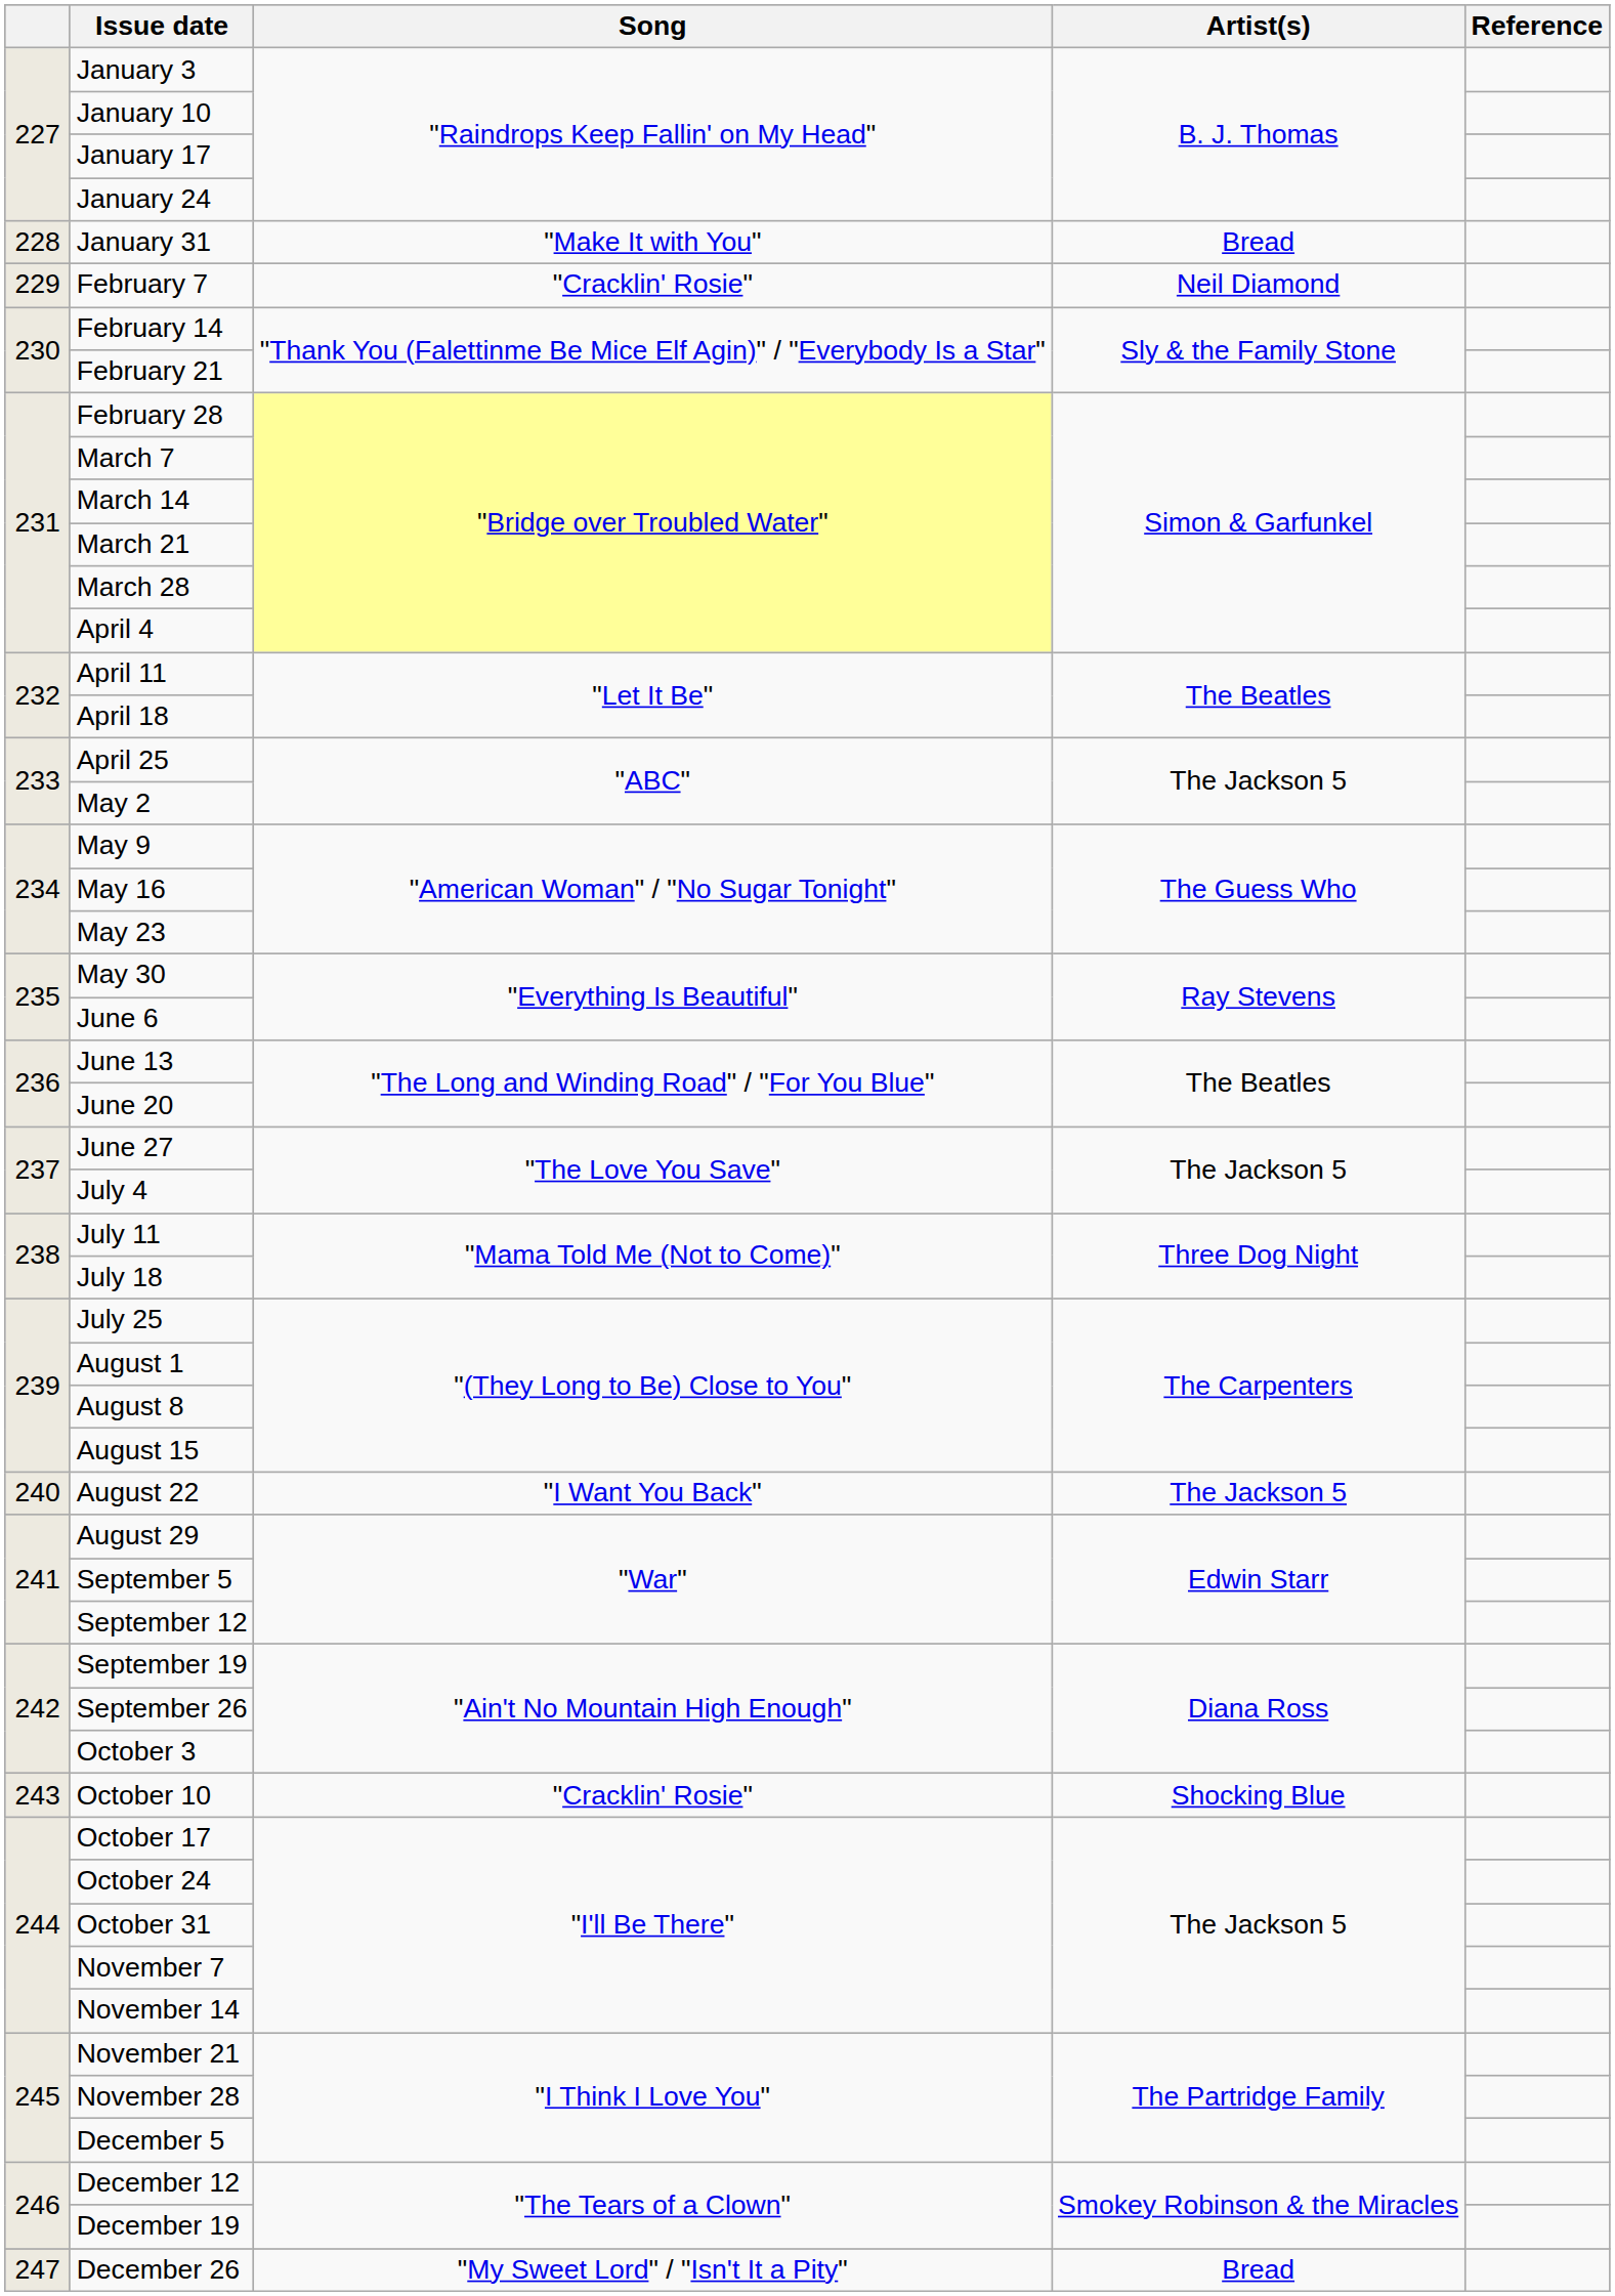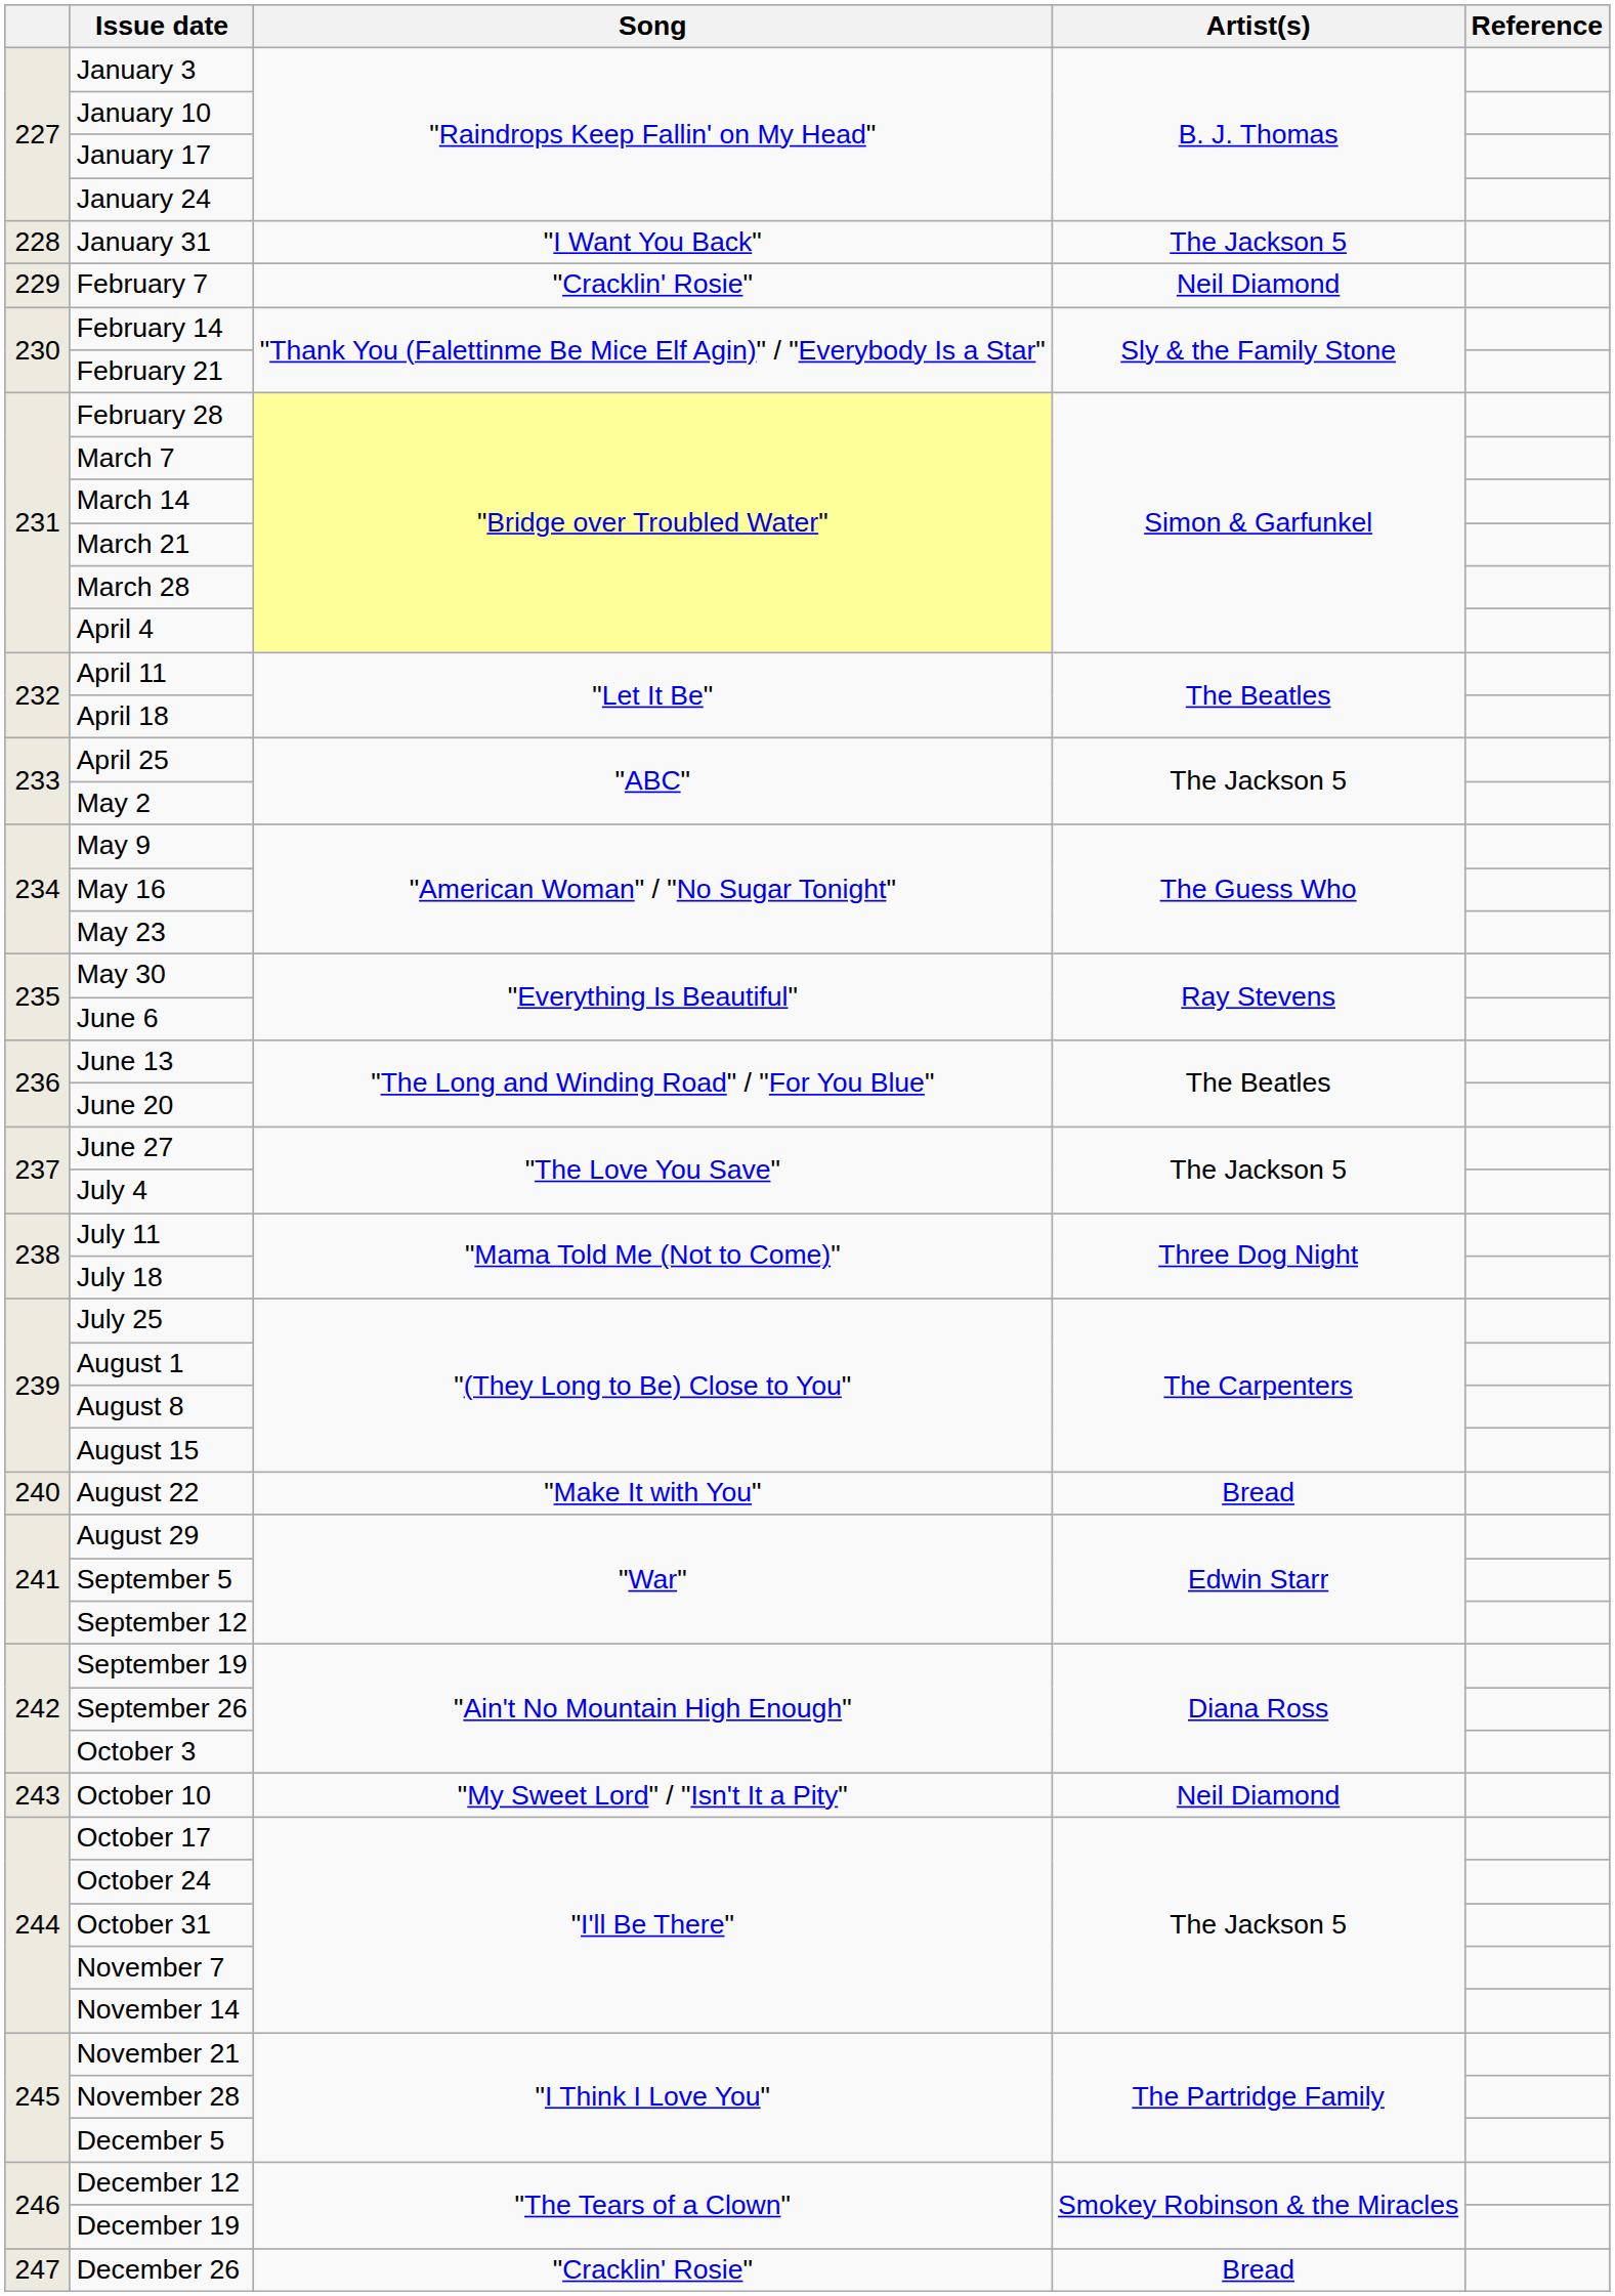January 31 | Song: "Make It with You" -> "I Want You Back"
January 31 | Artist(s): Bread -> The Jackson 5
August 22 | Song: "I Want You Back" -> "Make It with You"
August 22 | Artist(s): The Jackson 5 -> Bread
October 10 | Song: "Cracklin' Rosie" -> "My Sweet Lord" / "Isn't It a Pity"
October 10 | Artist(s): Shocking Blue -> Neil Diamond
December 26 | Song: "My Sweet Lord" / "Isn't It a Pity" -> "Cracklin' Rosie"
